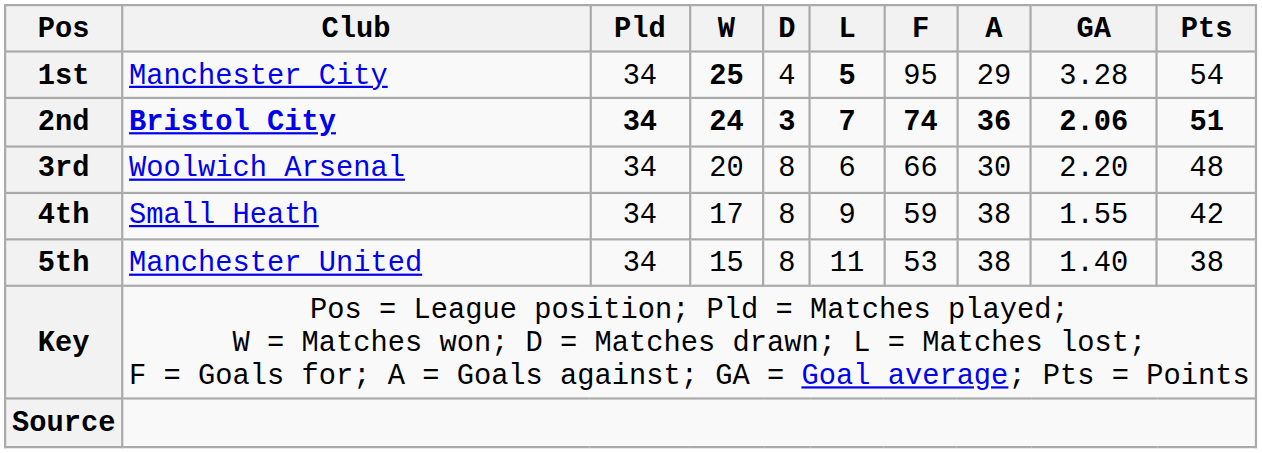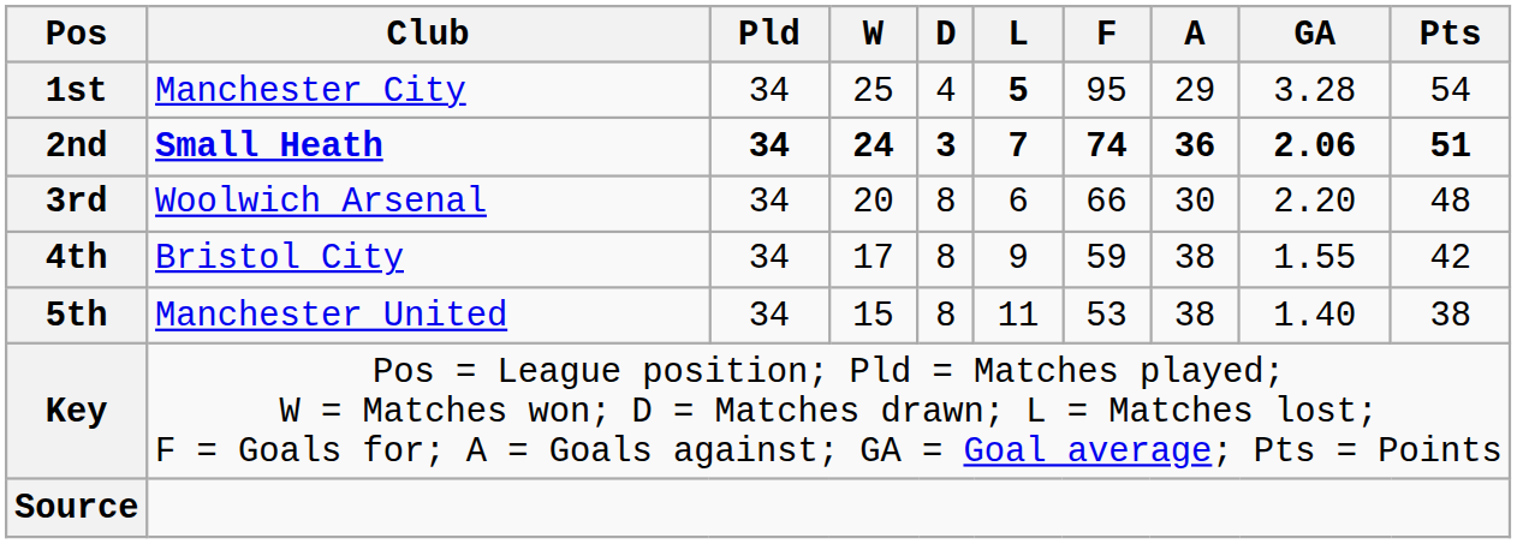1st | W: bold -> normal
2nd | Club: Bristol City -> Small Heath
4th | Club: Small Heath -> Bristol City
